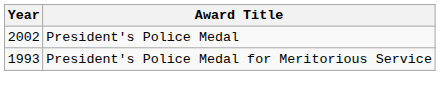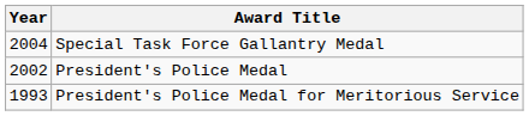+ row: 2004 | Special Task Force Gallantry Medal
